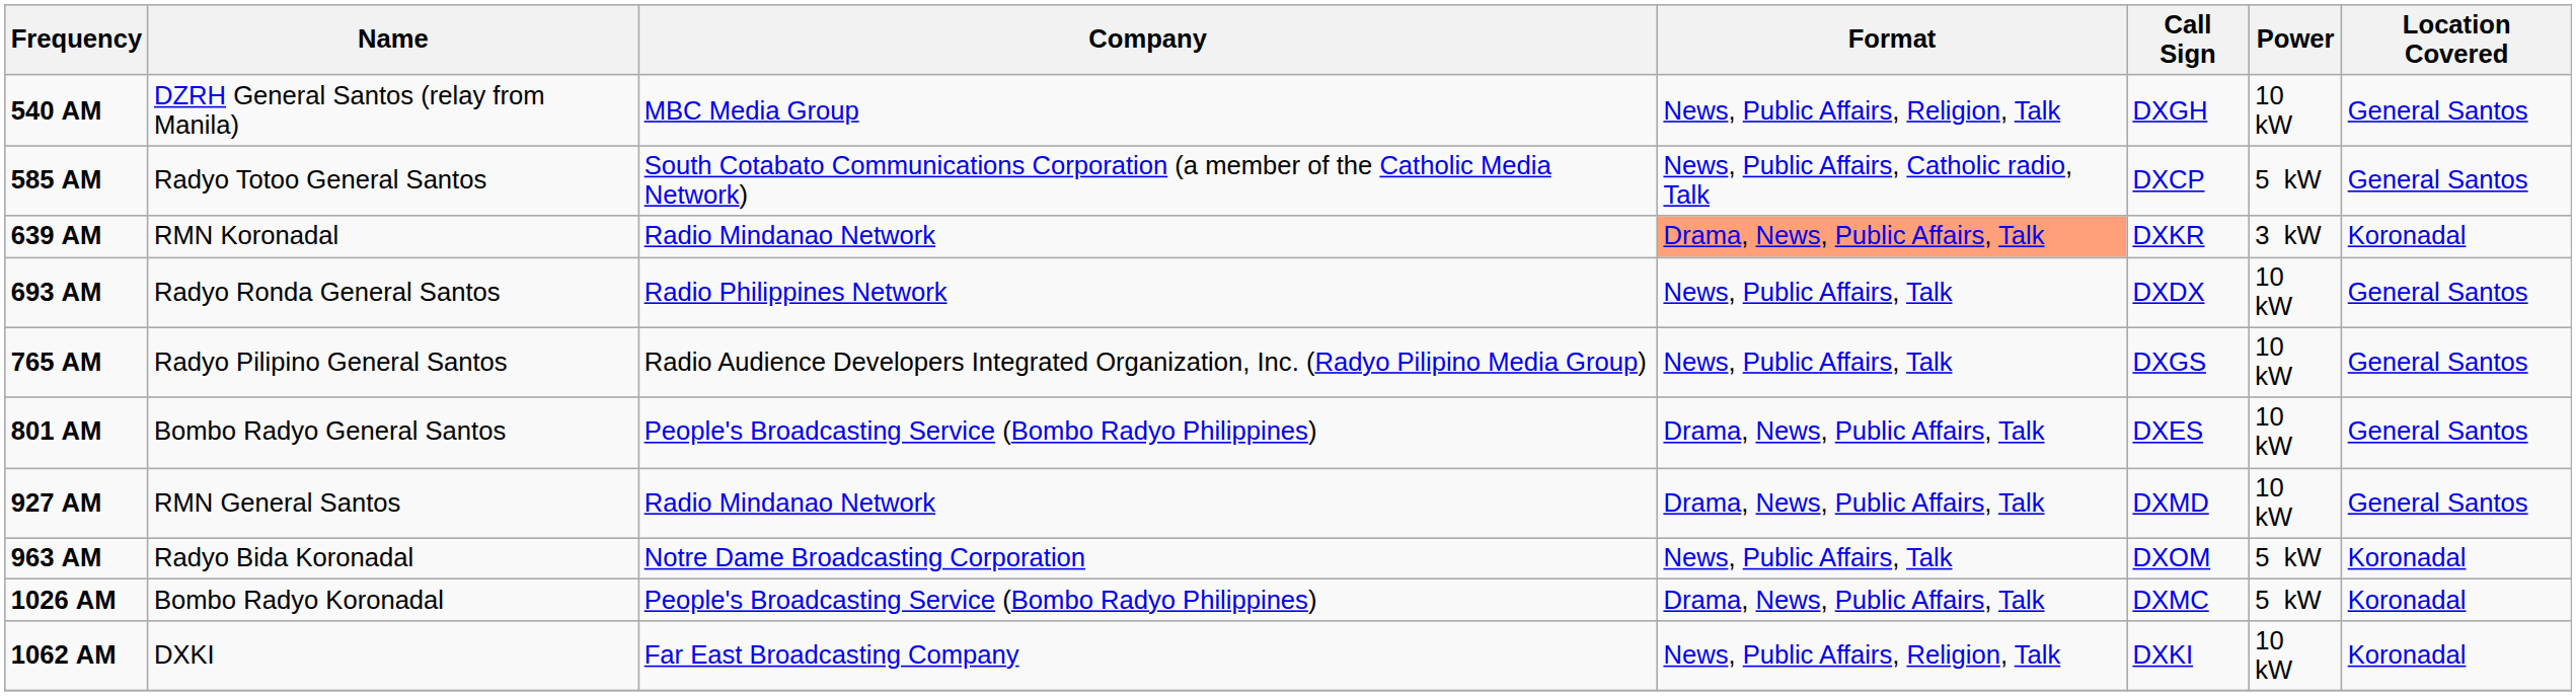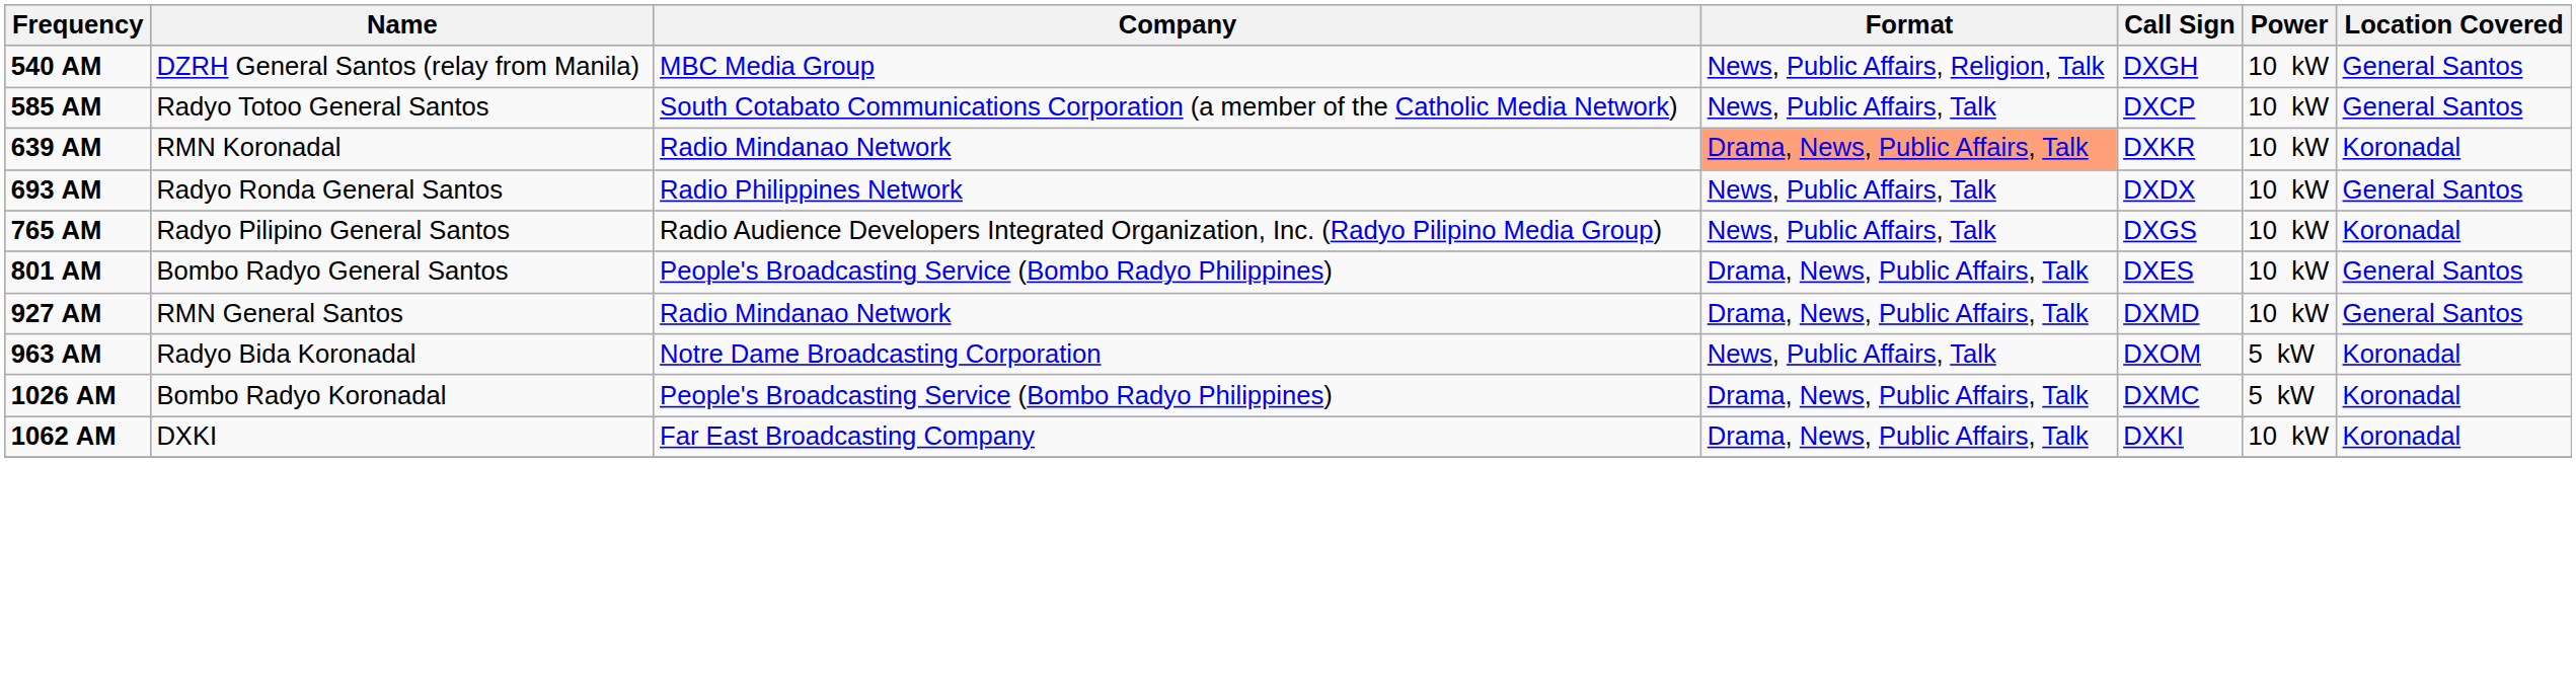585 AM | Format: News, Public Affairs, Catholic radio, Talk -> News, Public Affairs, Talk
585 AM | Power: 5 kW -> 10 kW
639 AM | Power: 3 kW -> 10 kW
765 AM | Location Covered: General Santos -> Koronadal
1062 AM | Format: News, Public Affairs, Religion, Talk -> Drama, News, Public Affairs, Talk
